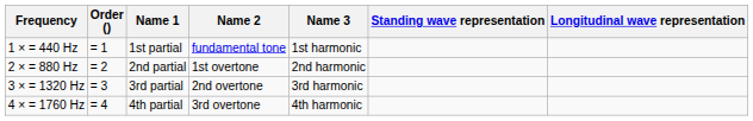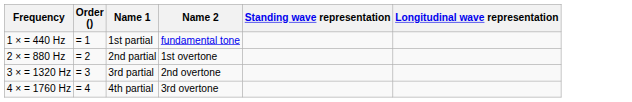- column: Name 3 | 1st harmonic | 2nd harmonic | 3rd harmonic | 4th harmonic
